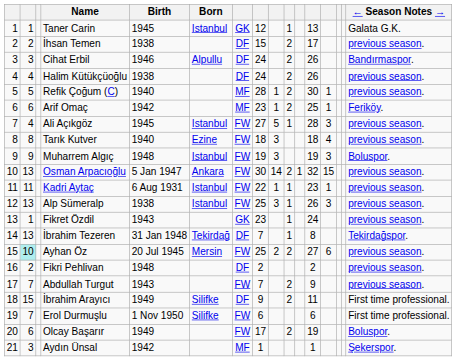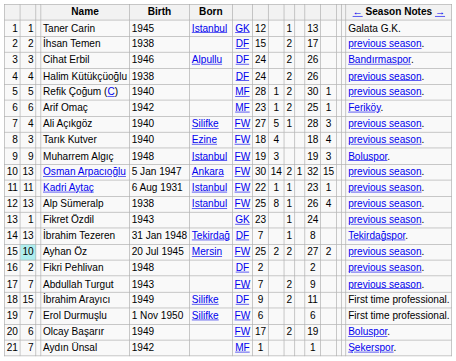Ali Açıkgöz | Birth: 1945 -> 1940
Ali Açıkgöz | Born: Istanbul -> Silifke
Tarık Kutver | column 2: 8 -> 3
Tarık Kutver | column 9: 3 -> 4
Alp Sümeralp | column 9: 3 -> 8
Alp Sümeralp | column 13: 3 -> 4
Ayhan Öz | column 13: 6 -> 2
Aydın Ünsal | column 2: 3 -> 7
